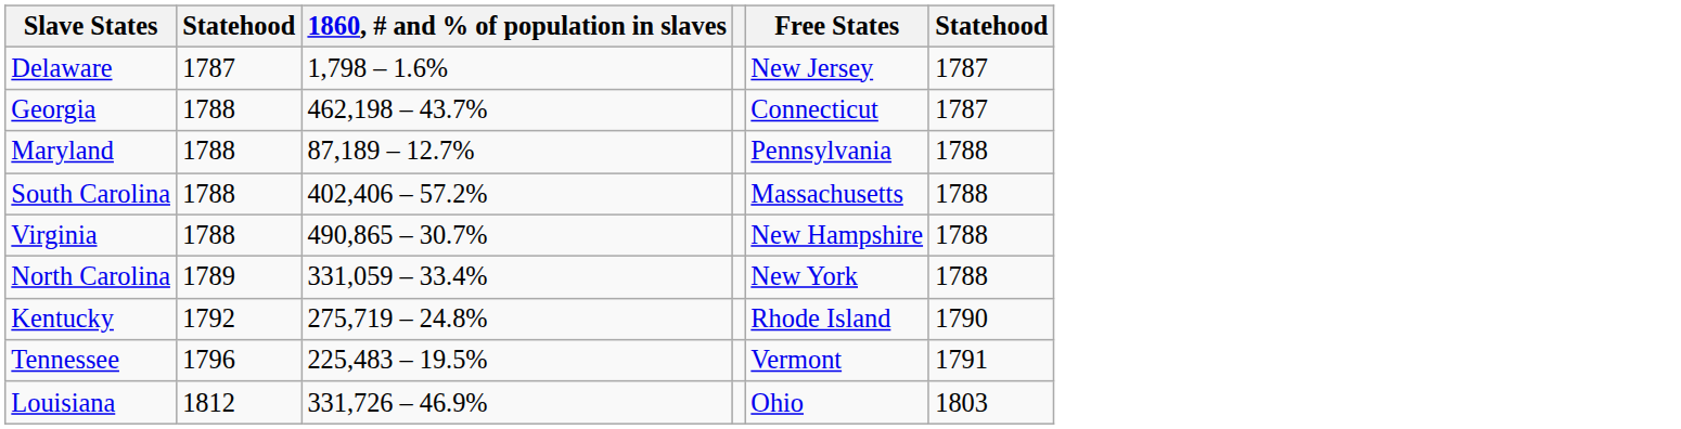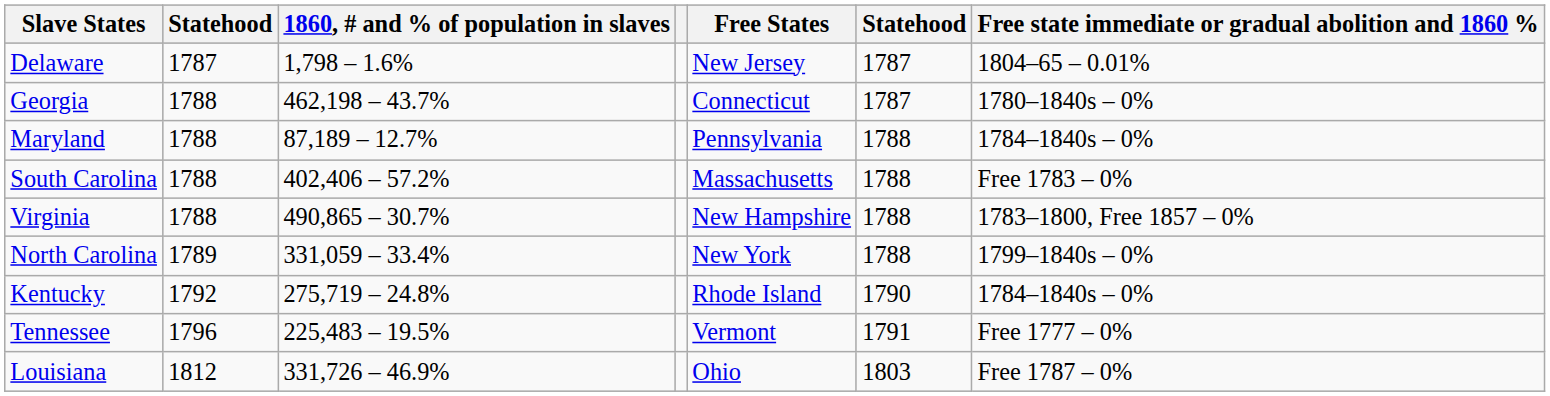+ column: Free state immediate or gradual abolition and 1860 % | 1804–65 – 0.01% | 1780–1840s – 0% | 1784–1840s – 0% | Free 1783 – 0% | 1783–1800, Free 1857 – 0% | 1799–1840s – 0% | 1784–1840s – 0% | Free 1777 – 0% | Free 1787 – 0%
